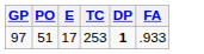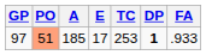+ column: A | 185
97 | PO: no background -> lightsalmon background
